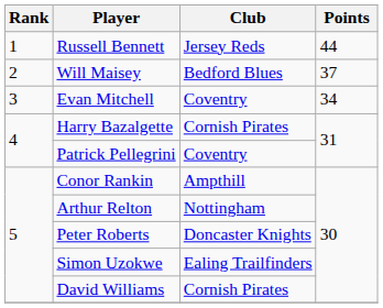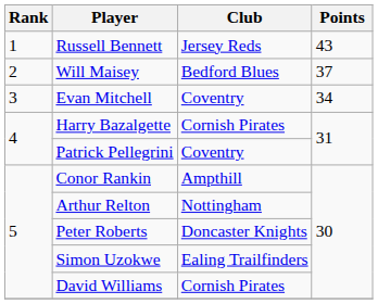Russell Bennett | Points: 44 -> 43
